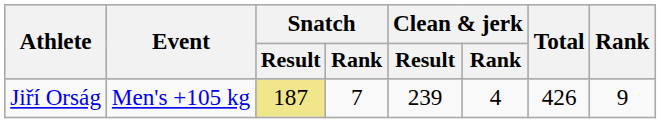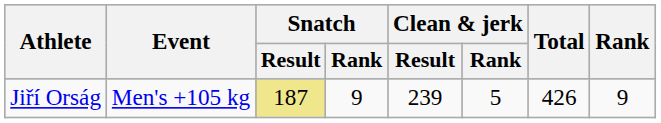Jiří Orság | Snatch / Rank: 7 -> 9
Jiří Orság | Clean & jerk / Rank: 4 -> 5
